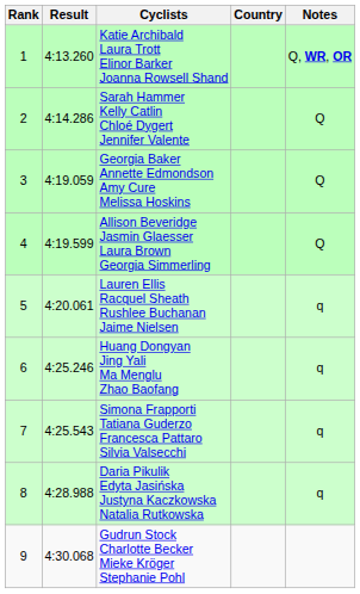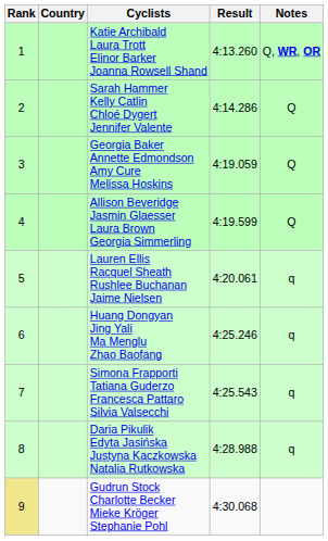columns swapped: Country <-> Result
Gudrun Stock Charlotte Becker Mieke Kröger Stephanie Pohl | Rank: no background -> khaki background
